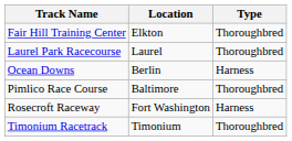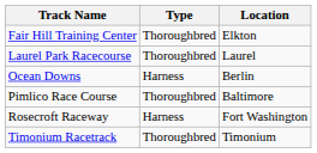columns swapped: Location <-> Type
